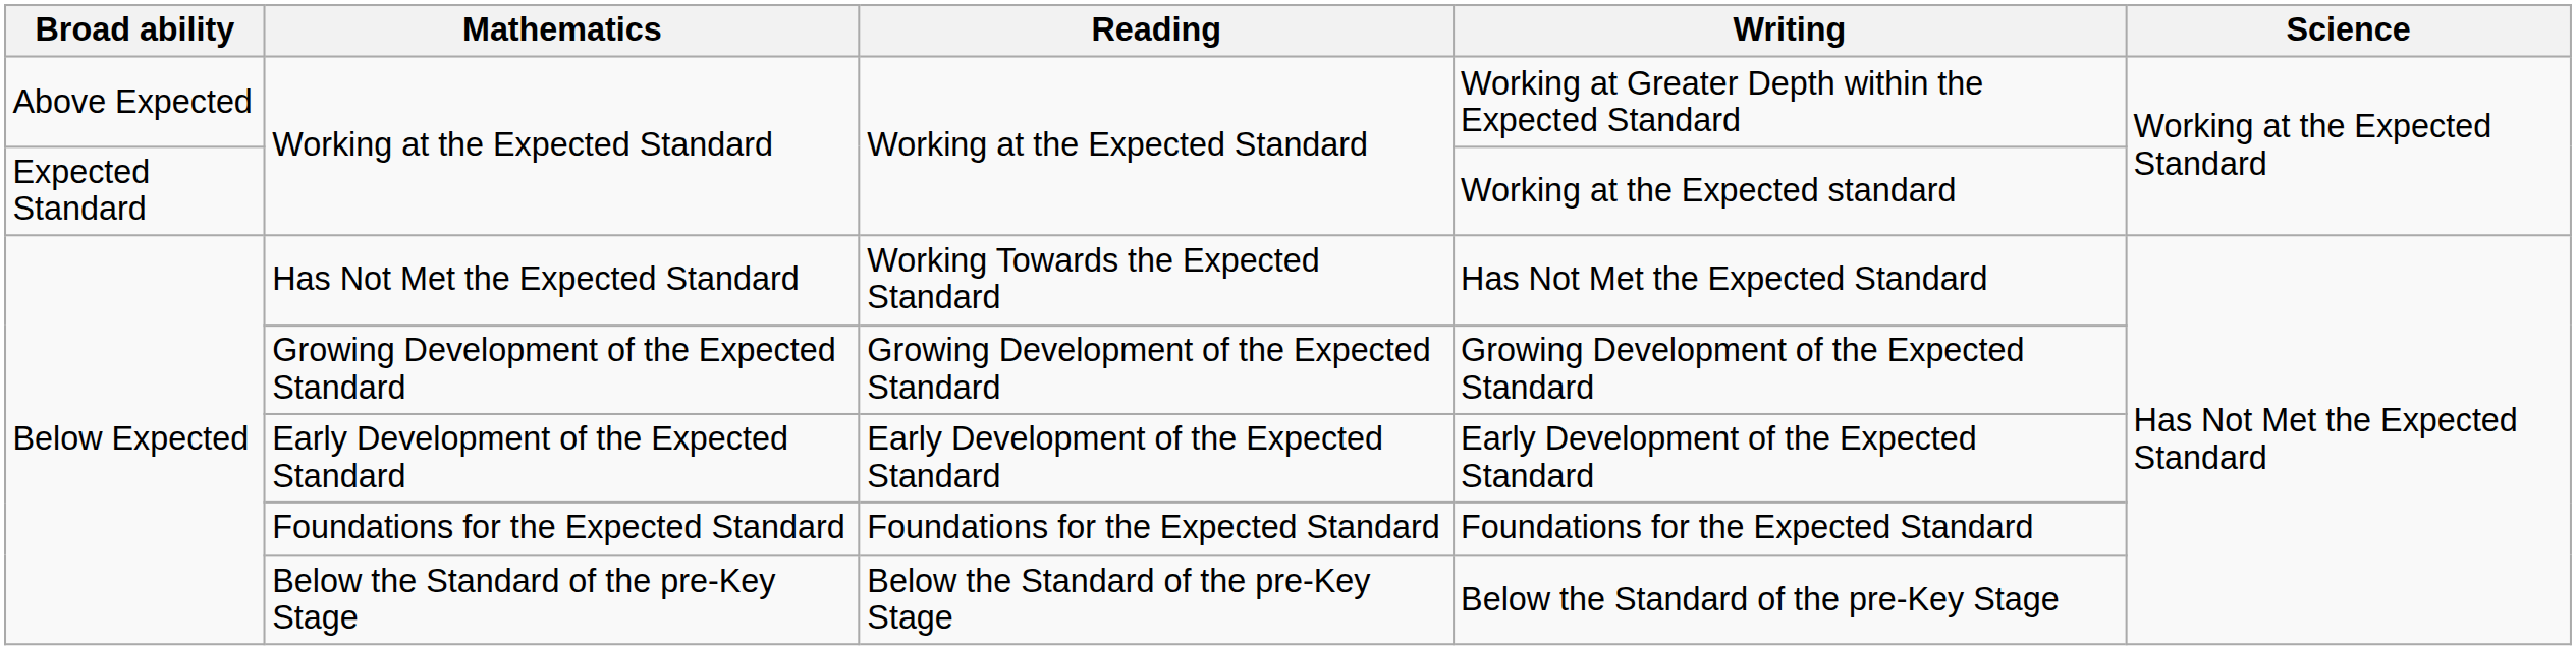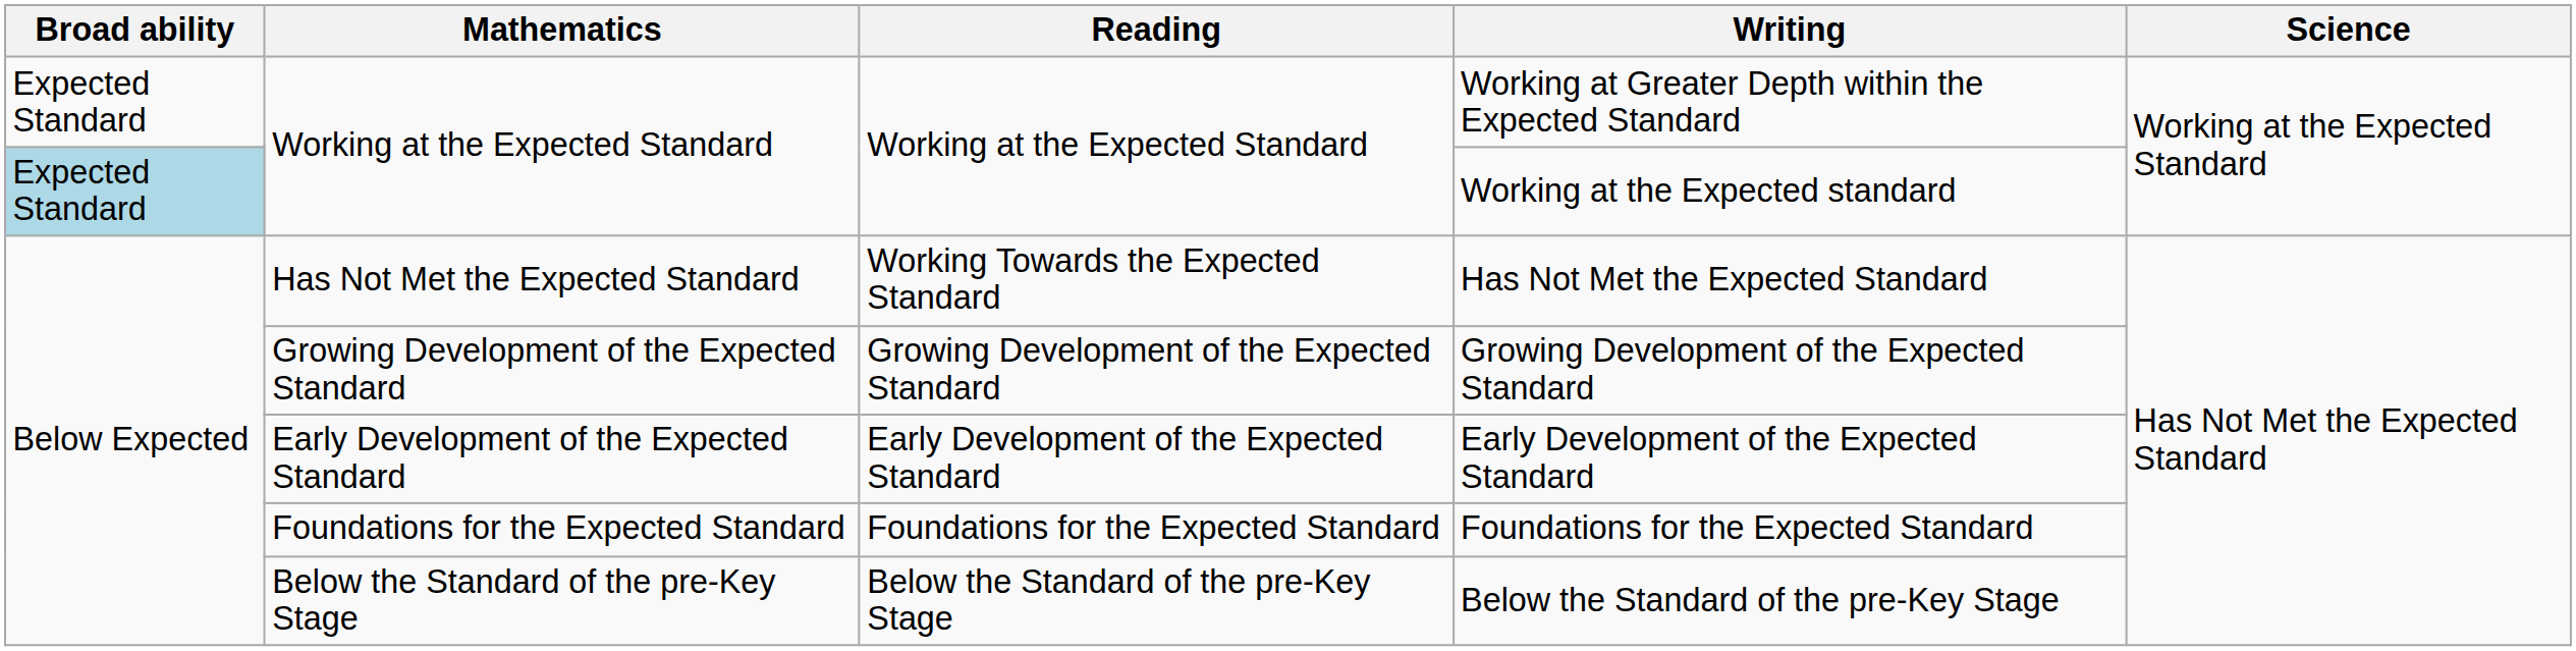Working at Greater Depth within the Expected Standard | Broad ability: Above Expected -> Expected Standard
Working at the Expected standard | Broad ability: no background -> lightblue background
